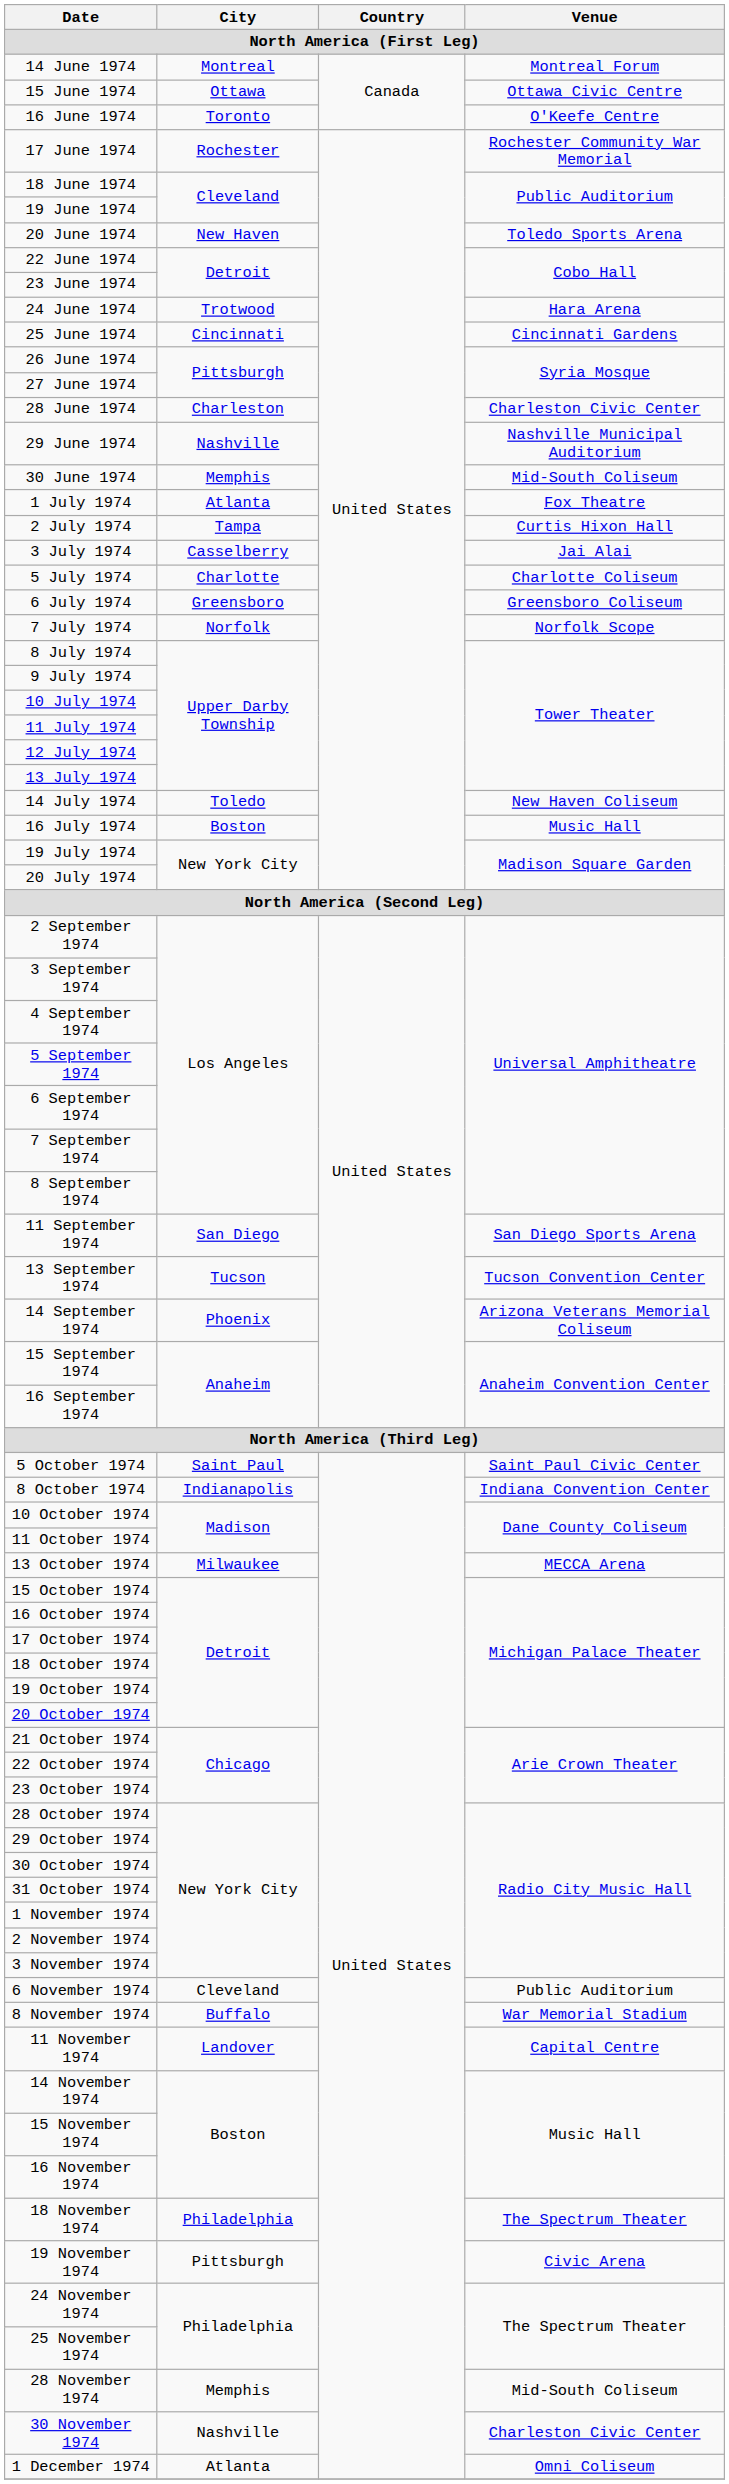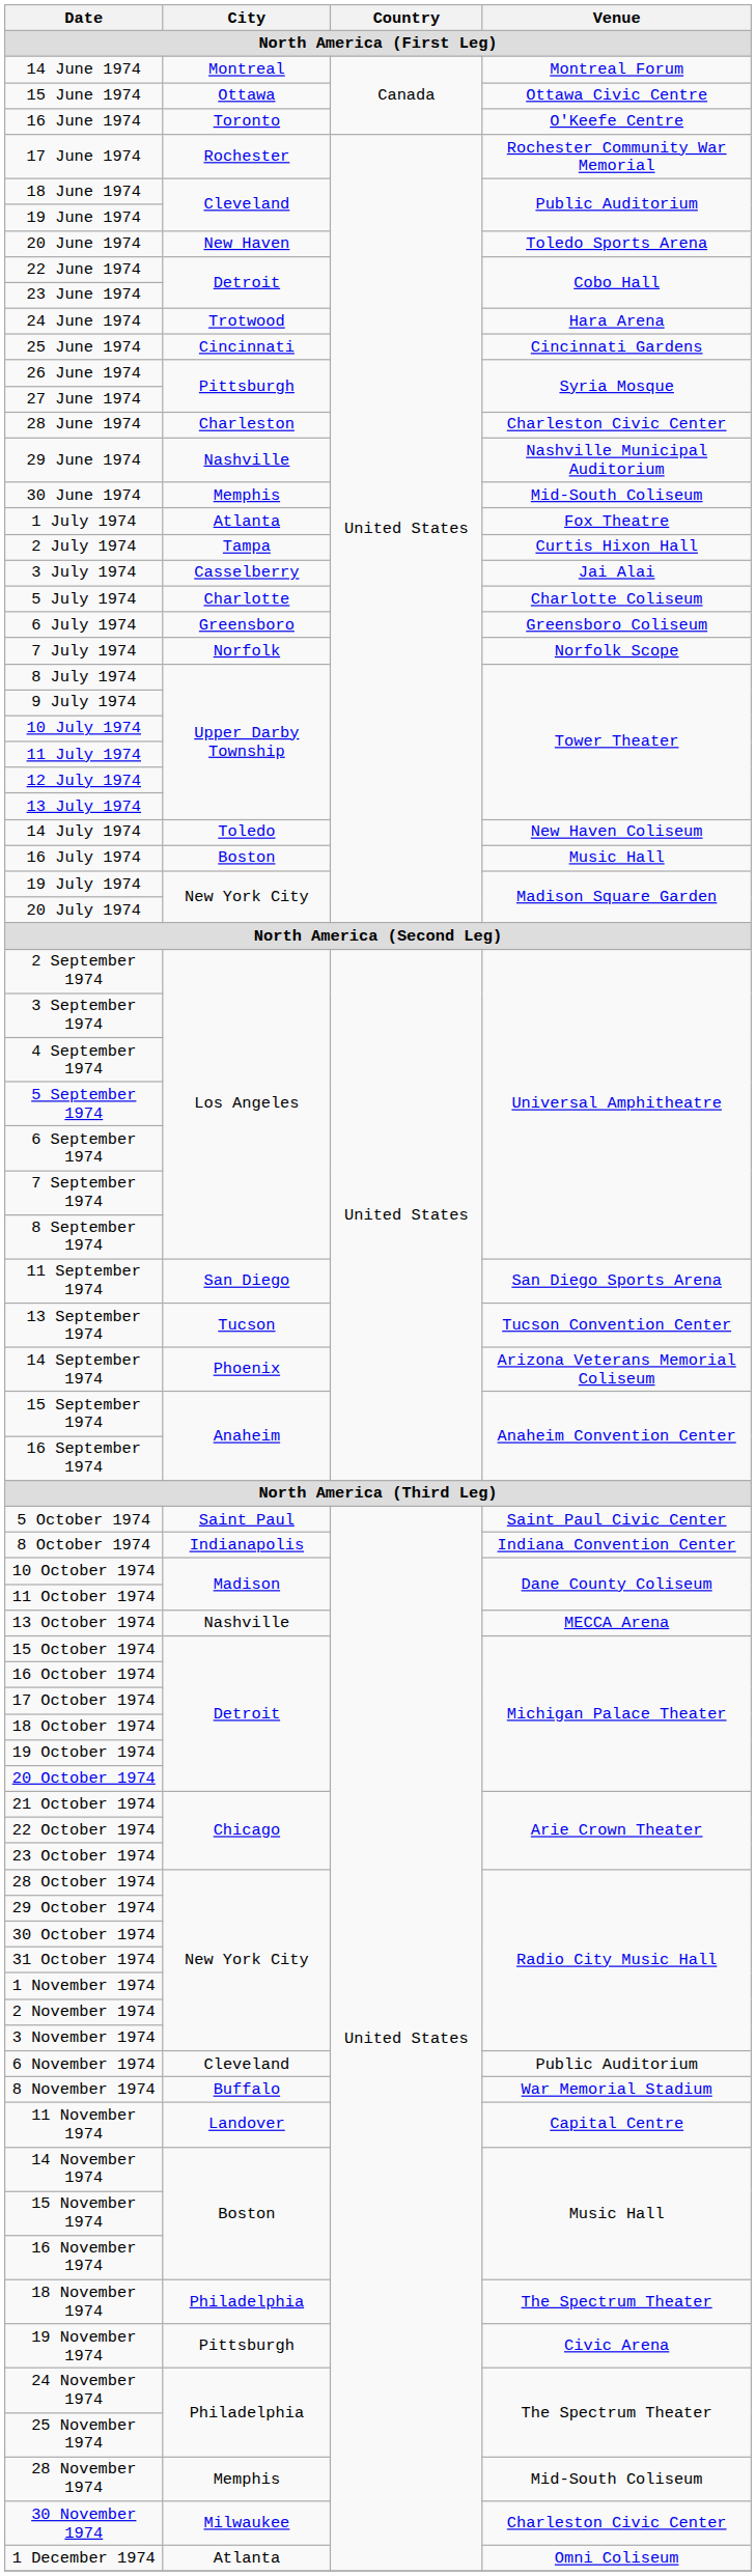13 October 1974 | City: Milwaukee -> Nashville
30 November 1974 | City: Nashville -> Milwaukee
